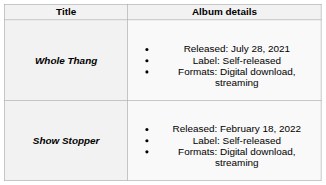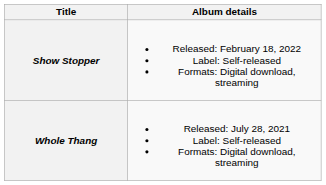rows swapped: Whole Thang <-> Show Stopper
